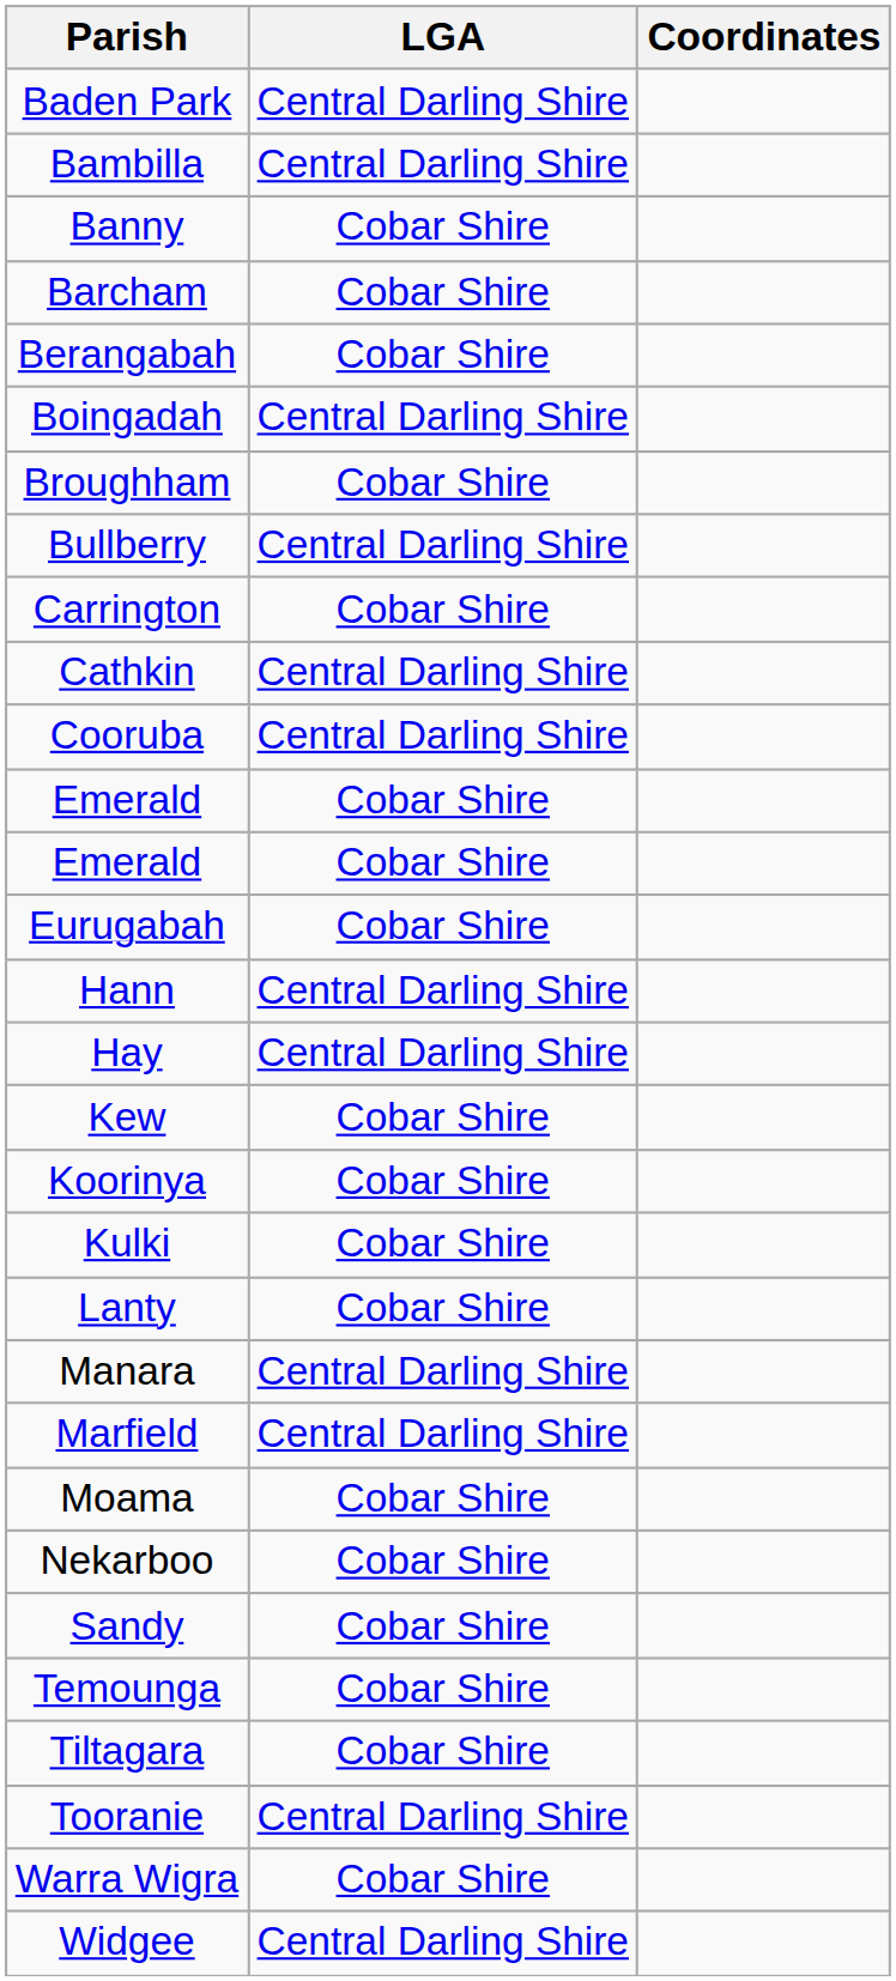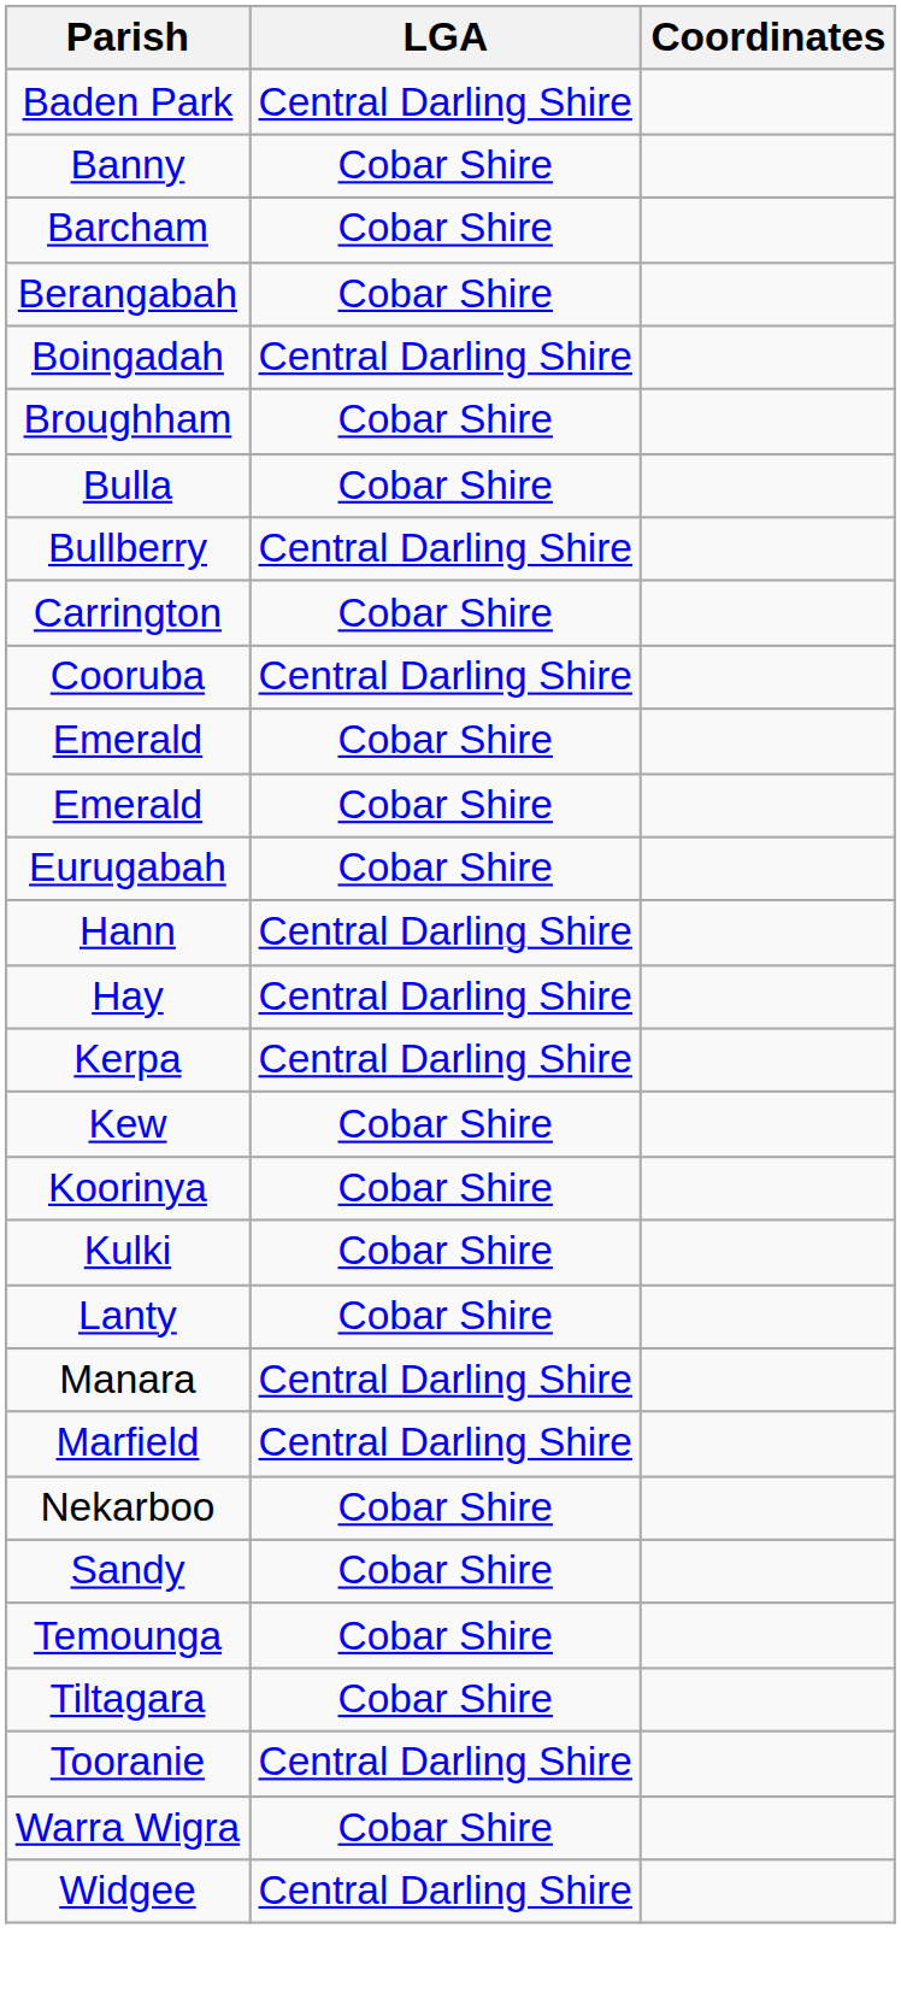- row: Bambilla | Central Darling Shire
+ row: Bulla | Cobar Shire
- row: Cathkin | Central Darling Shire
+ row: Kerpa | Central Darling Shire
- row: Moama | Cobar Shire
